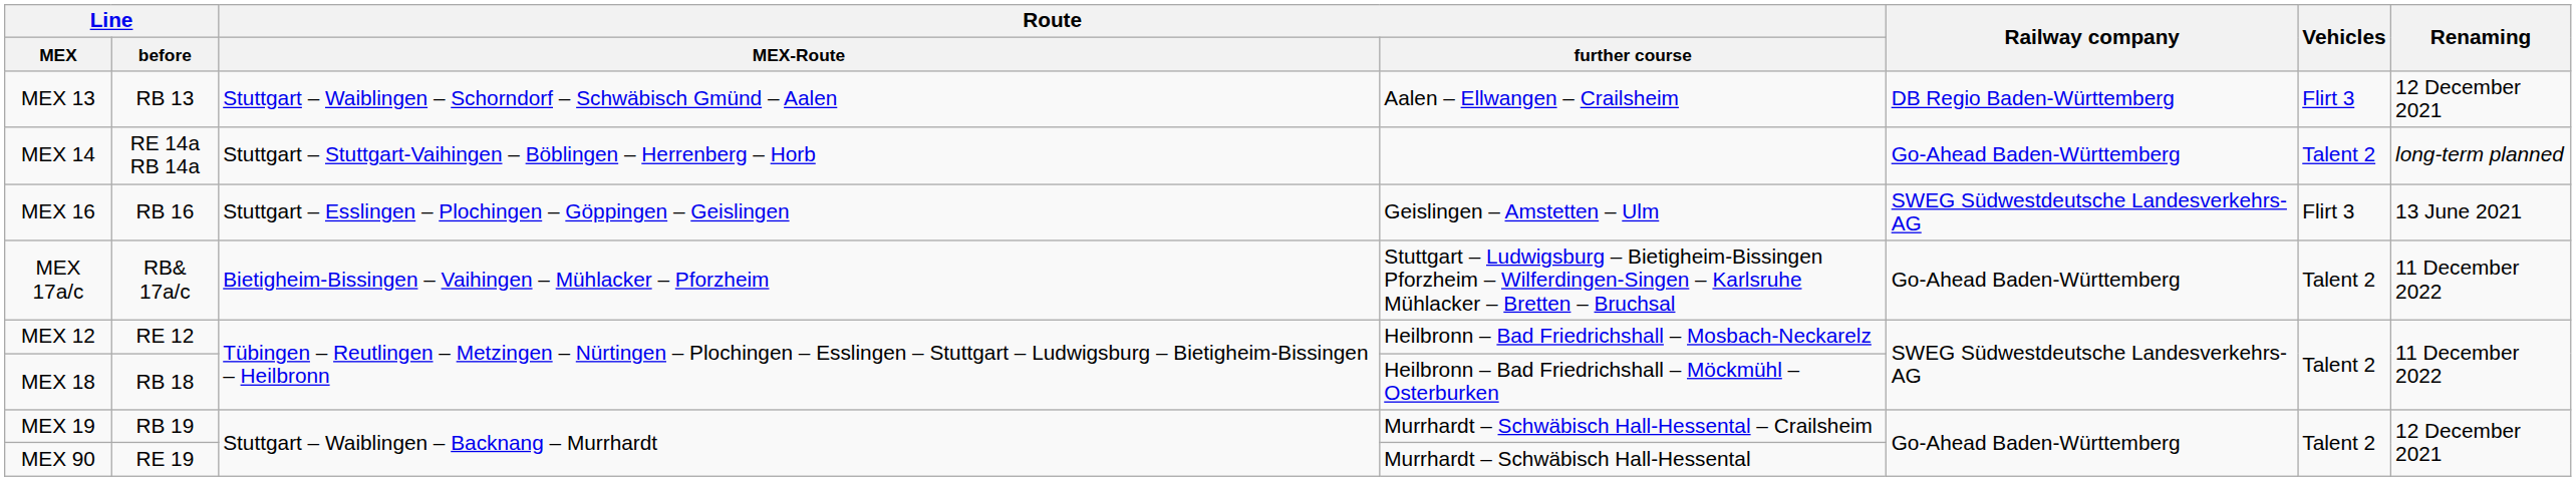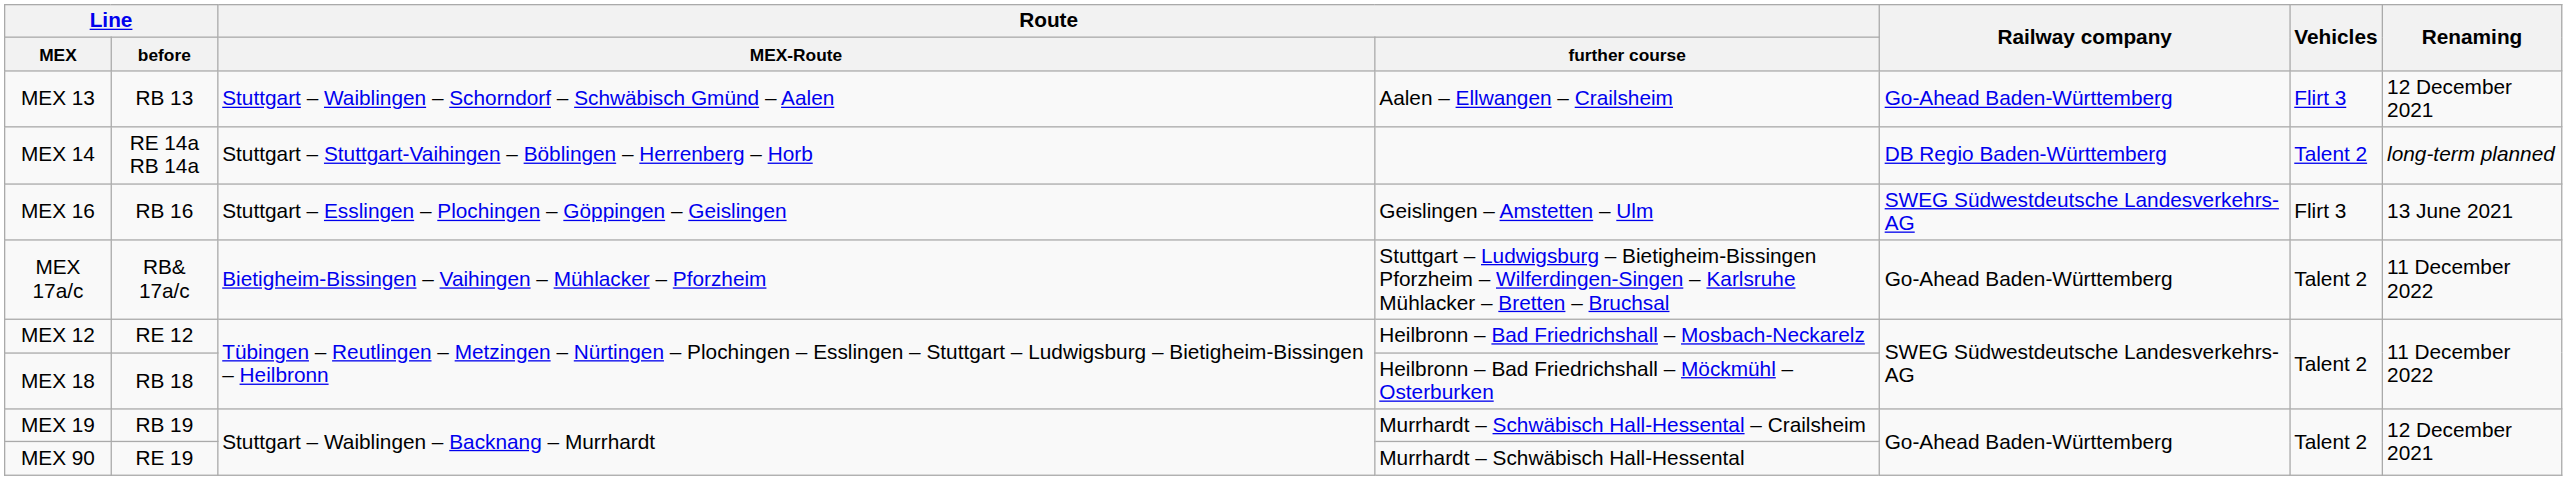MEX 13 | Railway company: DB Regio Baden-Württemberg -> Go-Ahead Baden-Württemberg
MEX 14 | Railway company: Go-Ahead Baden-Württemberg -> DB Regio Baden-Württemberg
